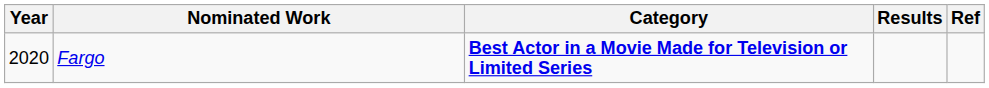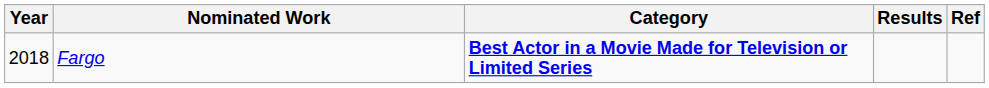Fargo | Year: 2020 -> 2018
